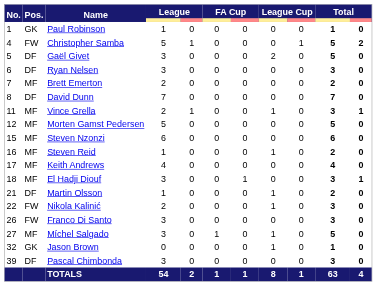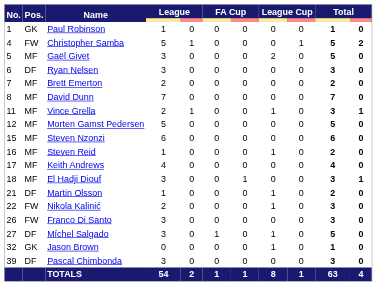Gaël Givet | Pos.: DF -> MF
David Dunn | Pos.: DF -> MF
Míchel Salgado | Pos.: MF -> DF
